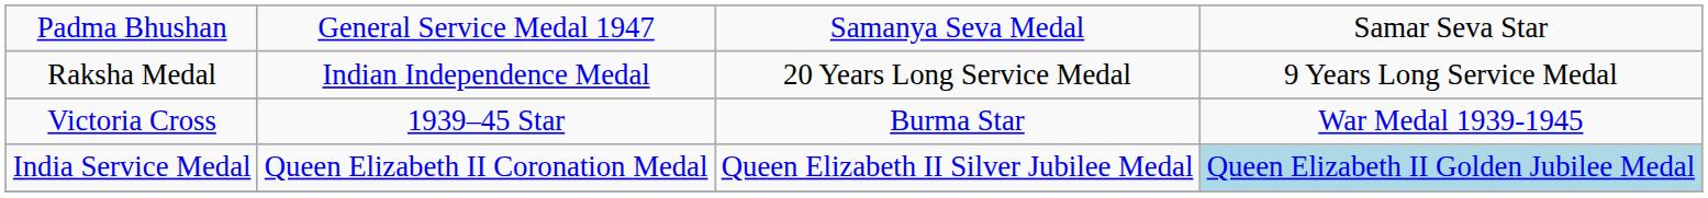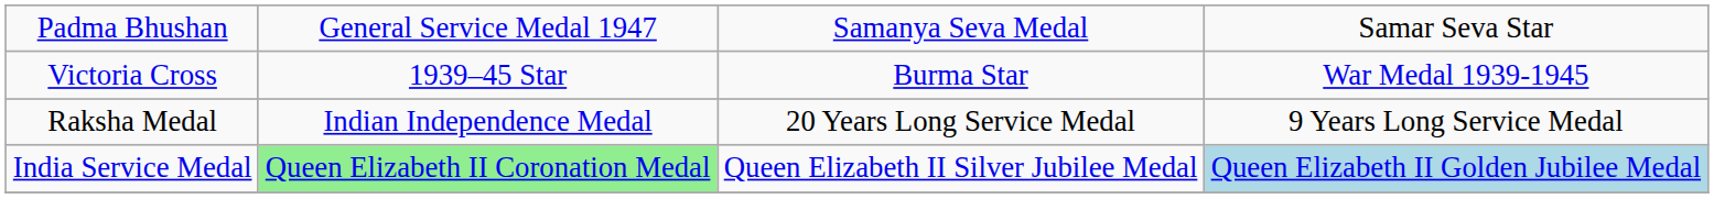rows swapped: Raksha Medal <-> Victoria Cross
India Service Medal | column 2: no background -> lightgreen background
